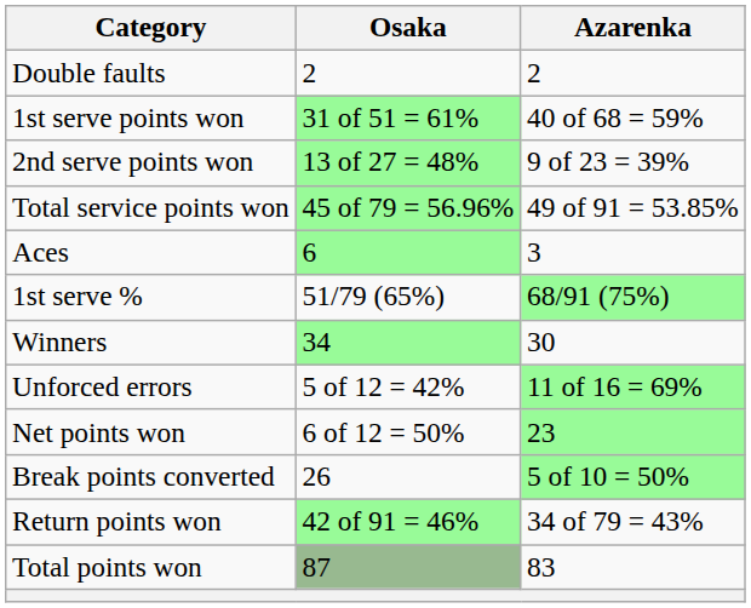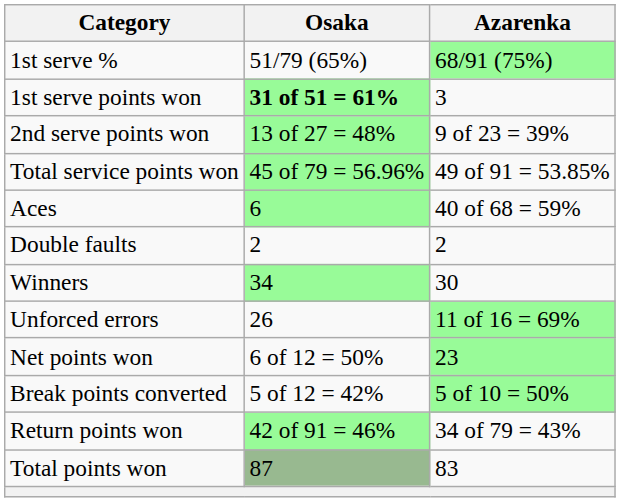rows swapped: 1st serve % <-> Double faults
1st serve points won | Osaka: normal -> bold
1st serve points won | Azarenka: 40 of 68 = 59% -> 3
Aces | Azarenka: 3 -> 40 of 68 = 59%
Unforced errors | Osaka: 5 of 12 = 42% -> 26
Break points converted | Osaka: 26 -> 5 of 12 = 42%
